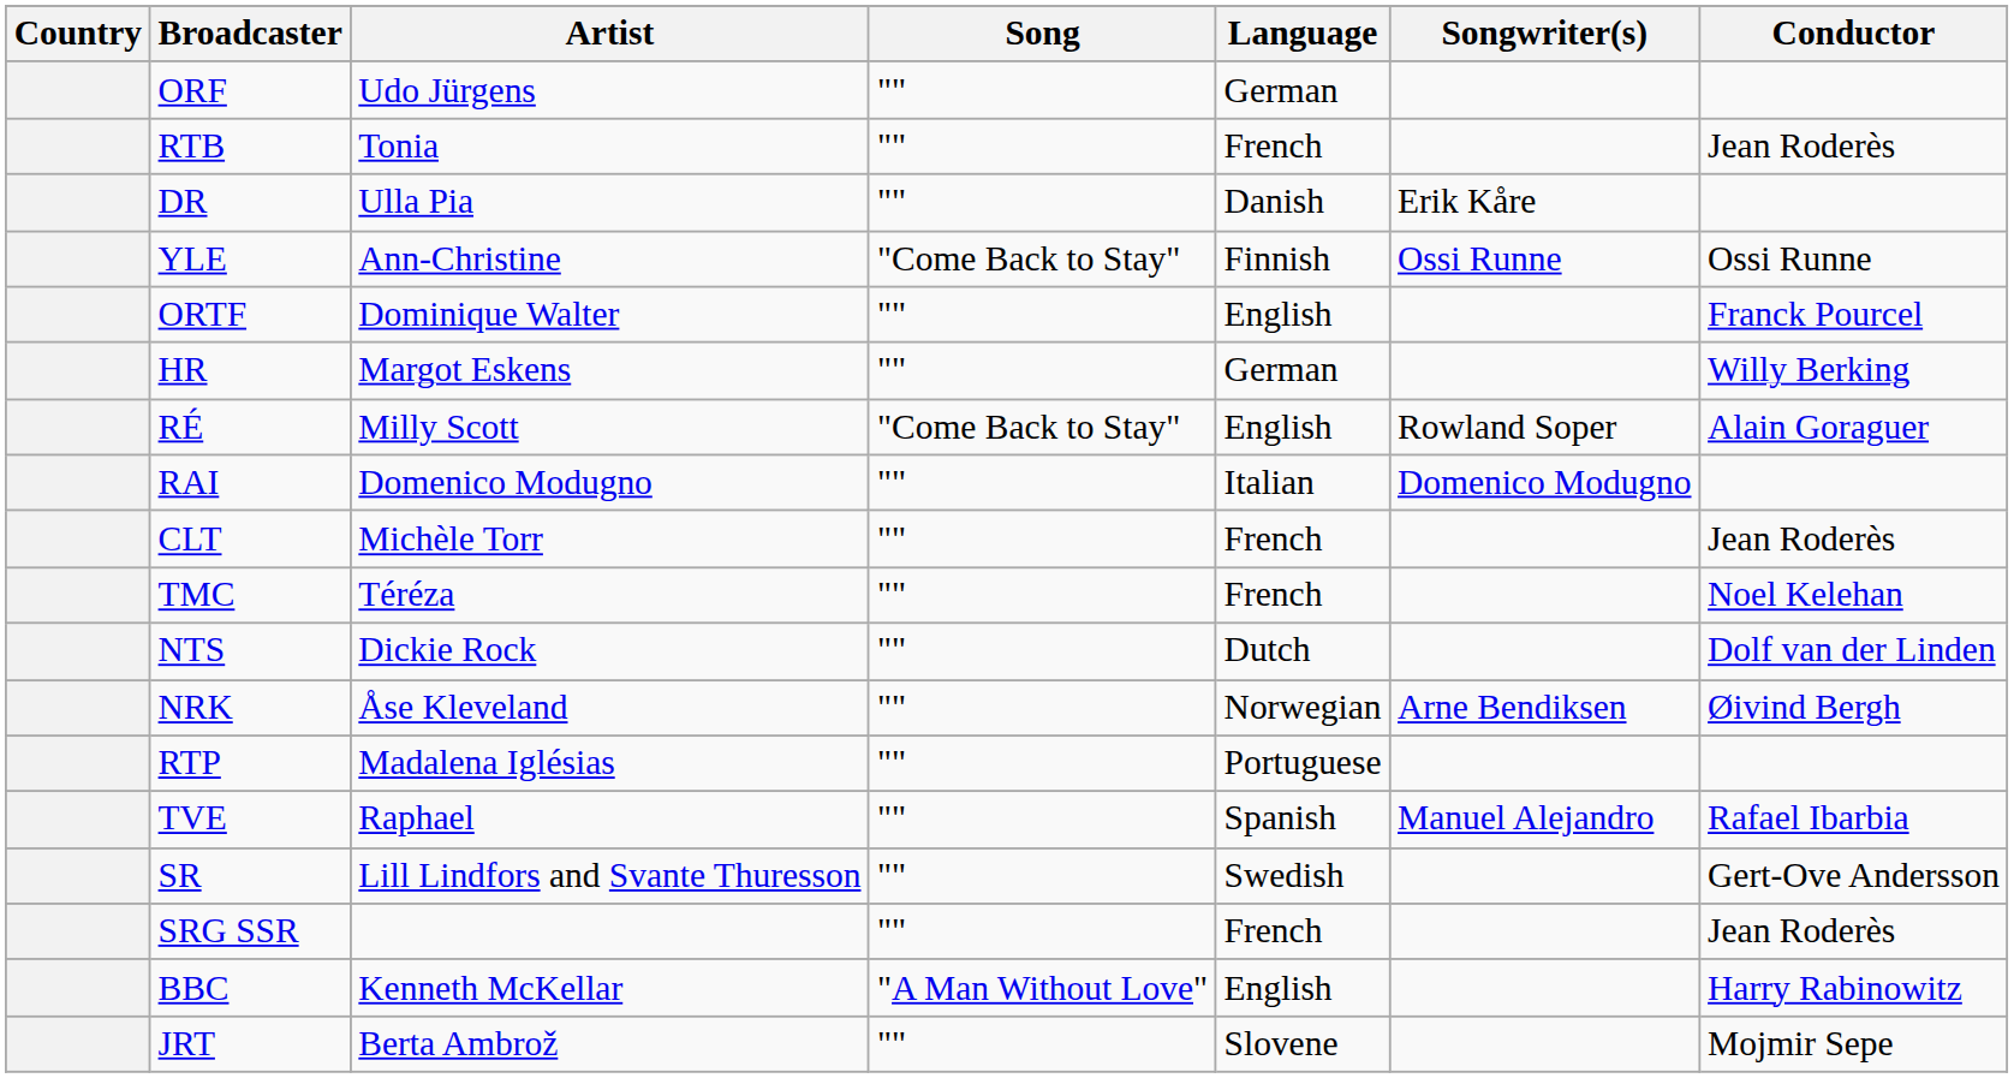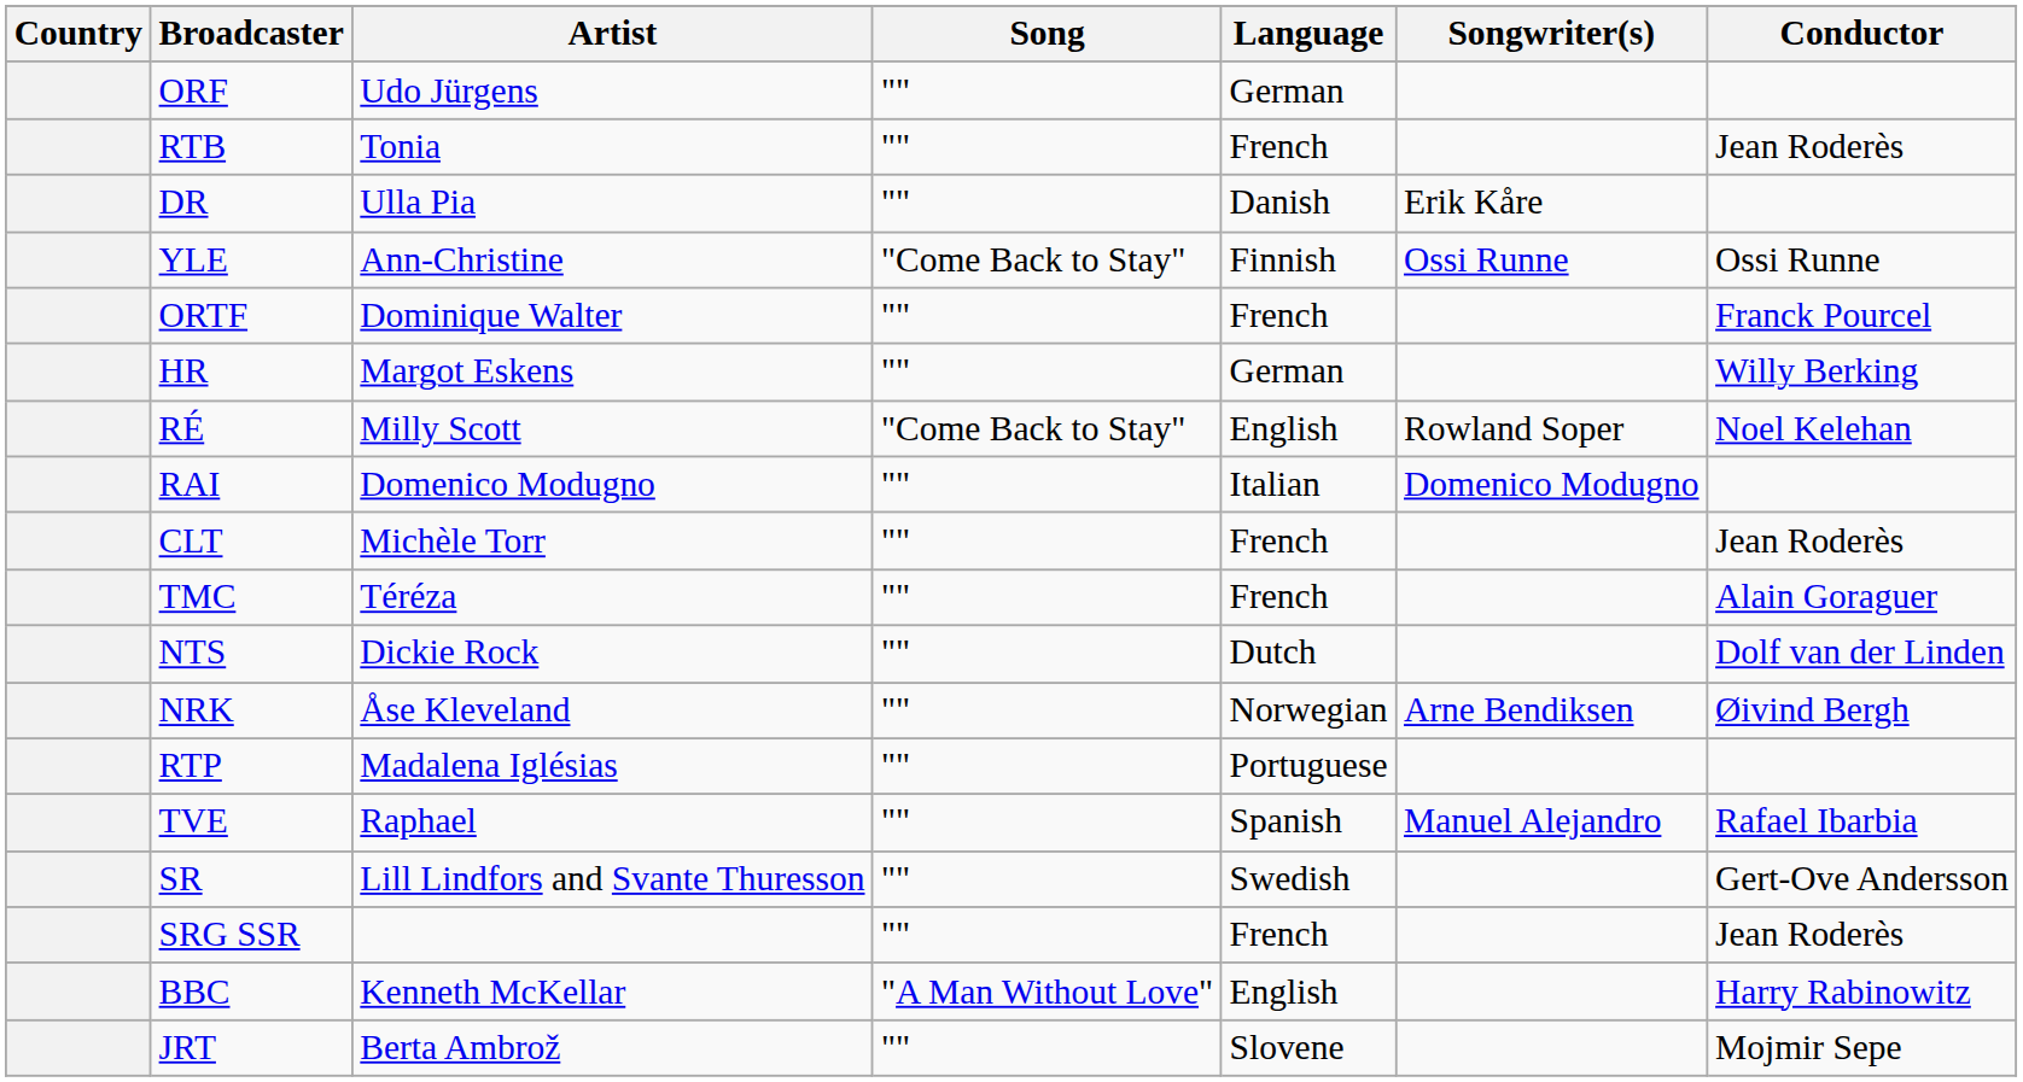ORTF | Language: English -> French
RÉ | Conductor: Alain Goraguer -> Noel Kelehan
TMC | Conductor: Noel Kelehan -> Alain Goraguer
